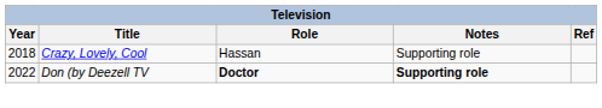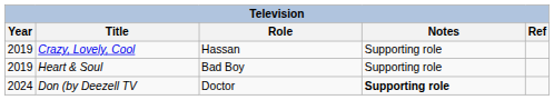Crazy, Lovely, Cool | Year: 2018 -> 2019
+ row: 2019 | Heart & Soul | Bad Boy | Supporting role
Don (by Deezell TV | Year: 2022 -> 2024
Don (by Deezell TV | Role: bold -> normal
